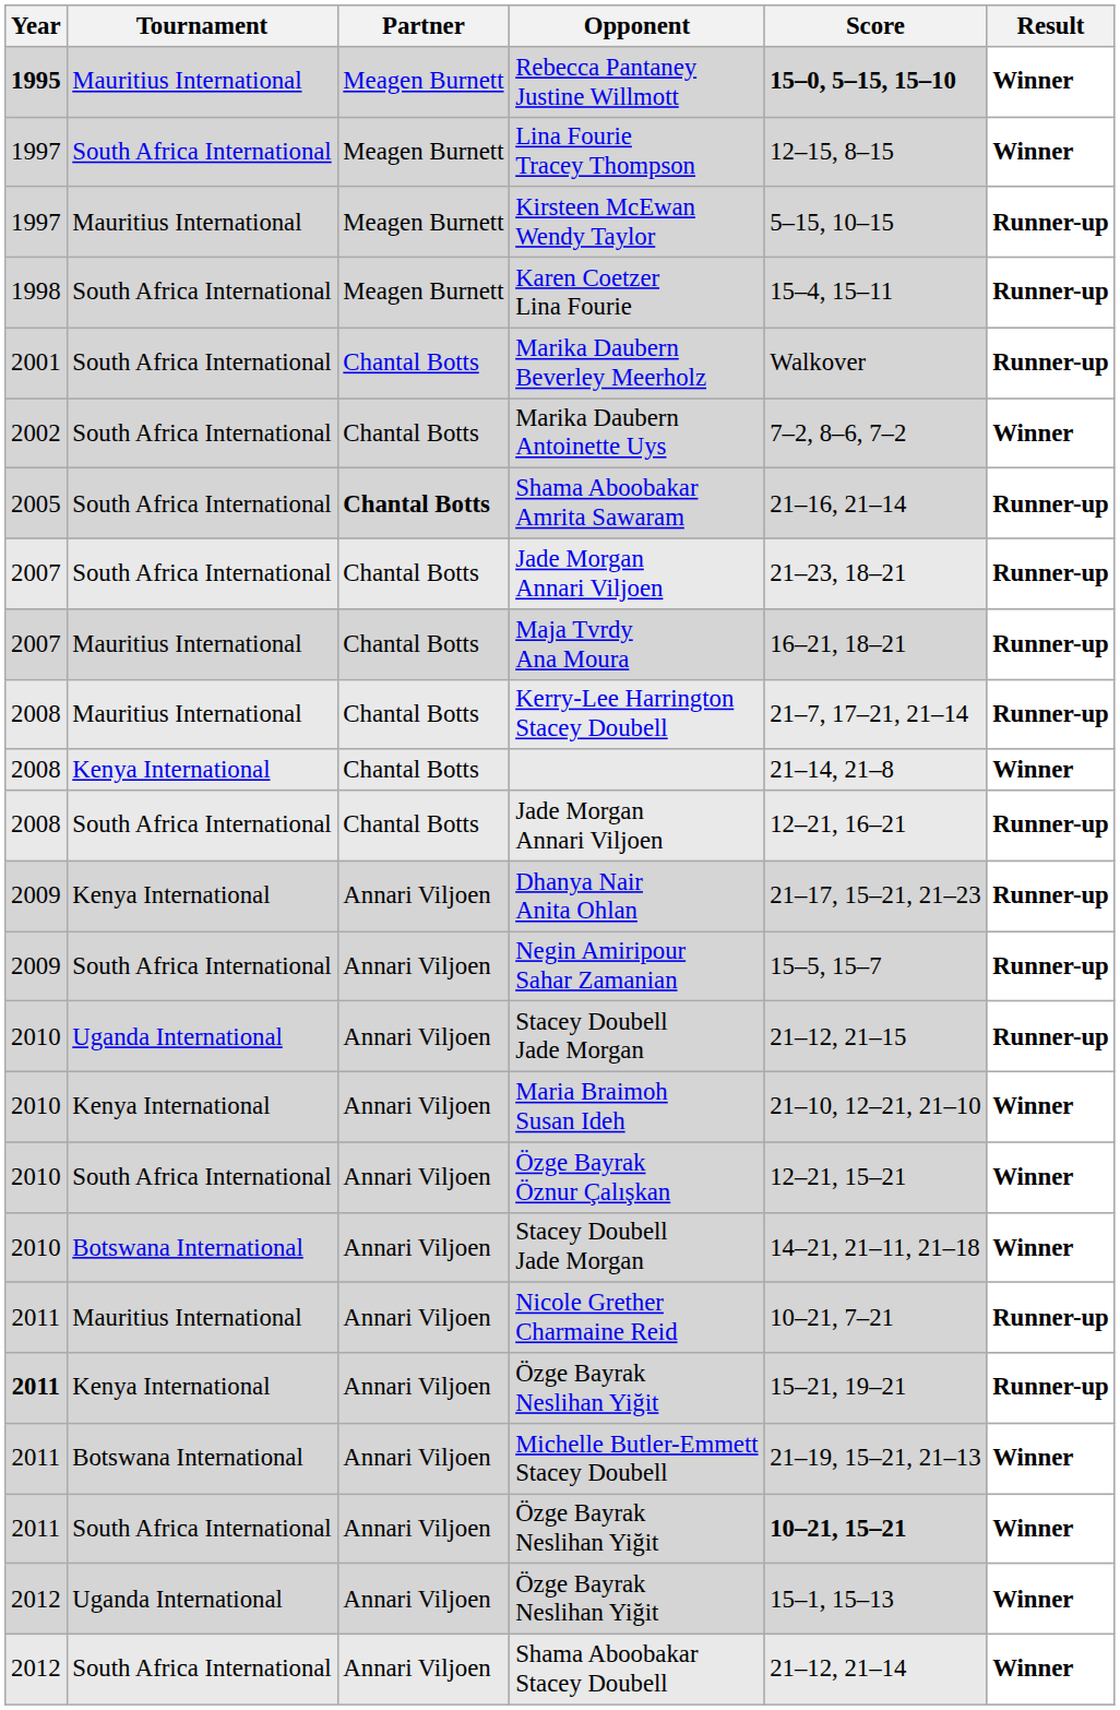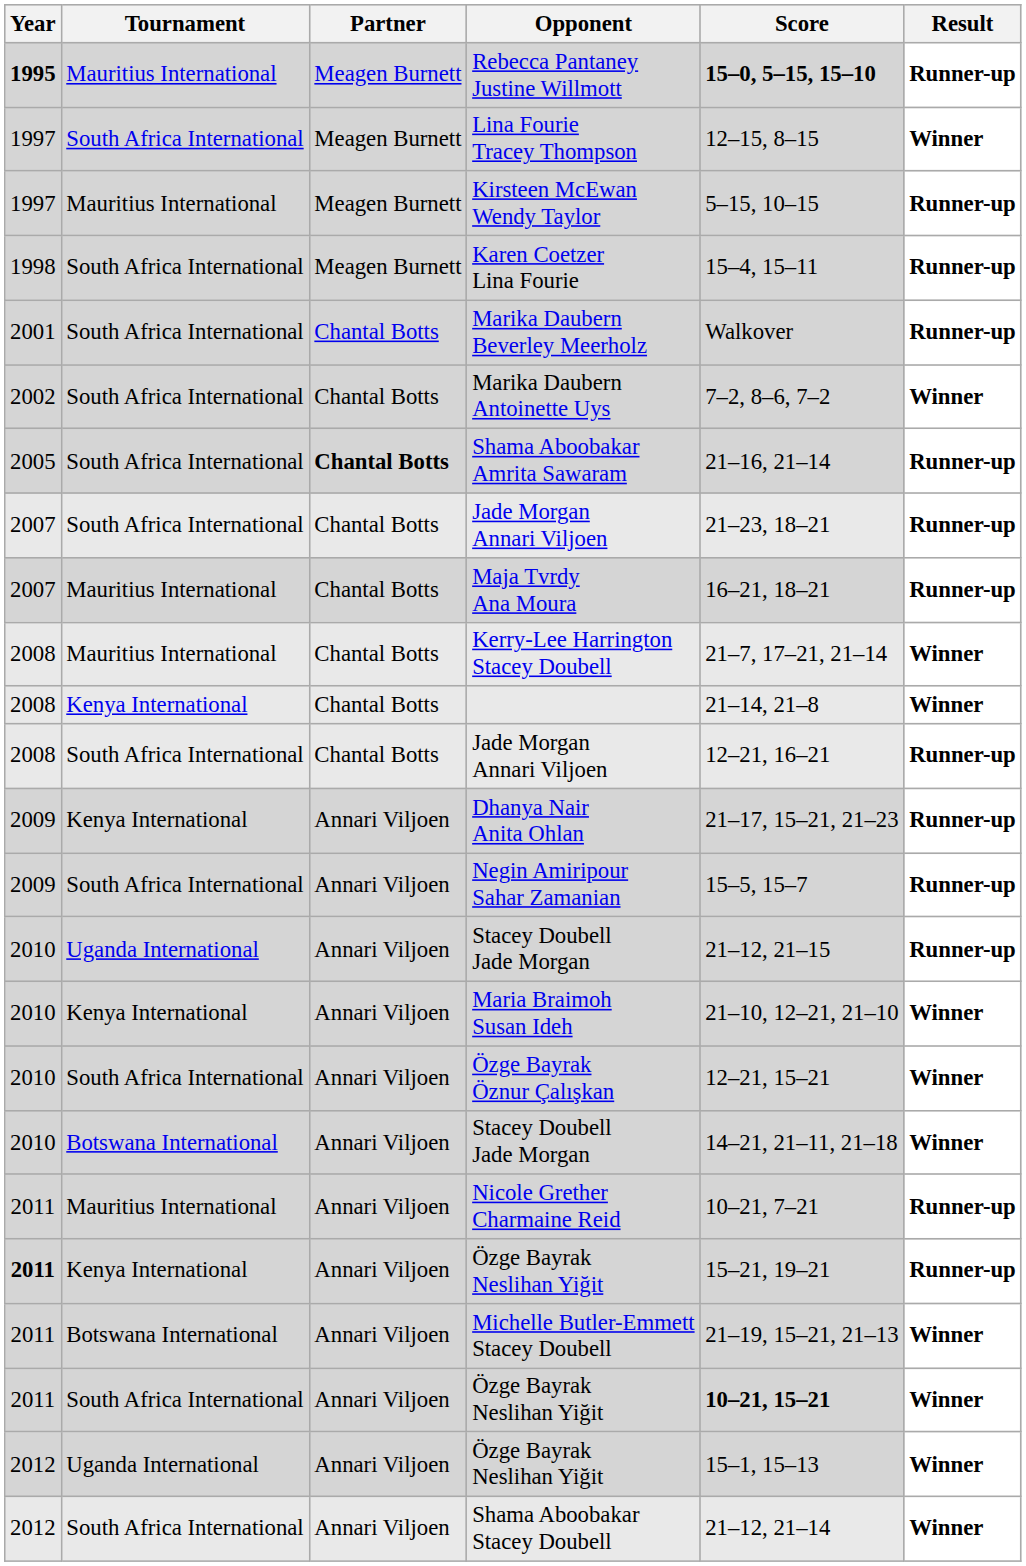Rebecca Pantaney Justine Willmott | Result: Winner -> Runner-up
Kerry-Lee Harrington Stacey Doubell | Result: Runner-up -> Winner
